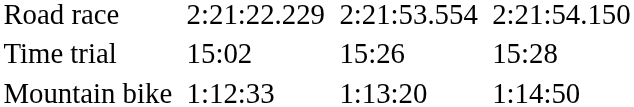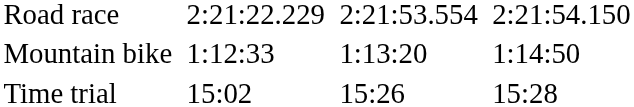rows swapped: Time trial <-> Mountain bike
